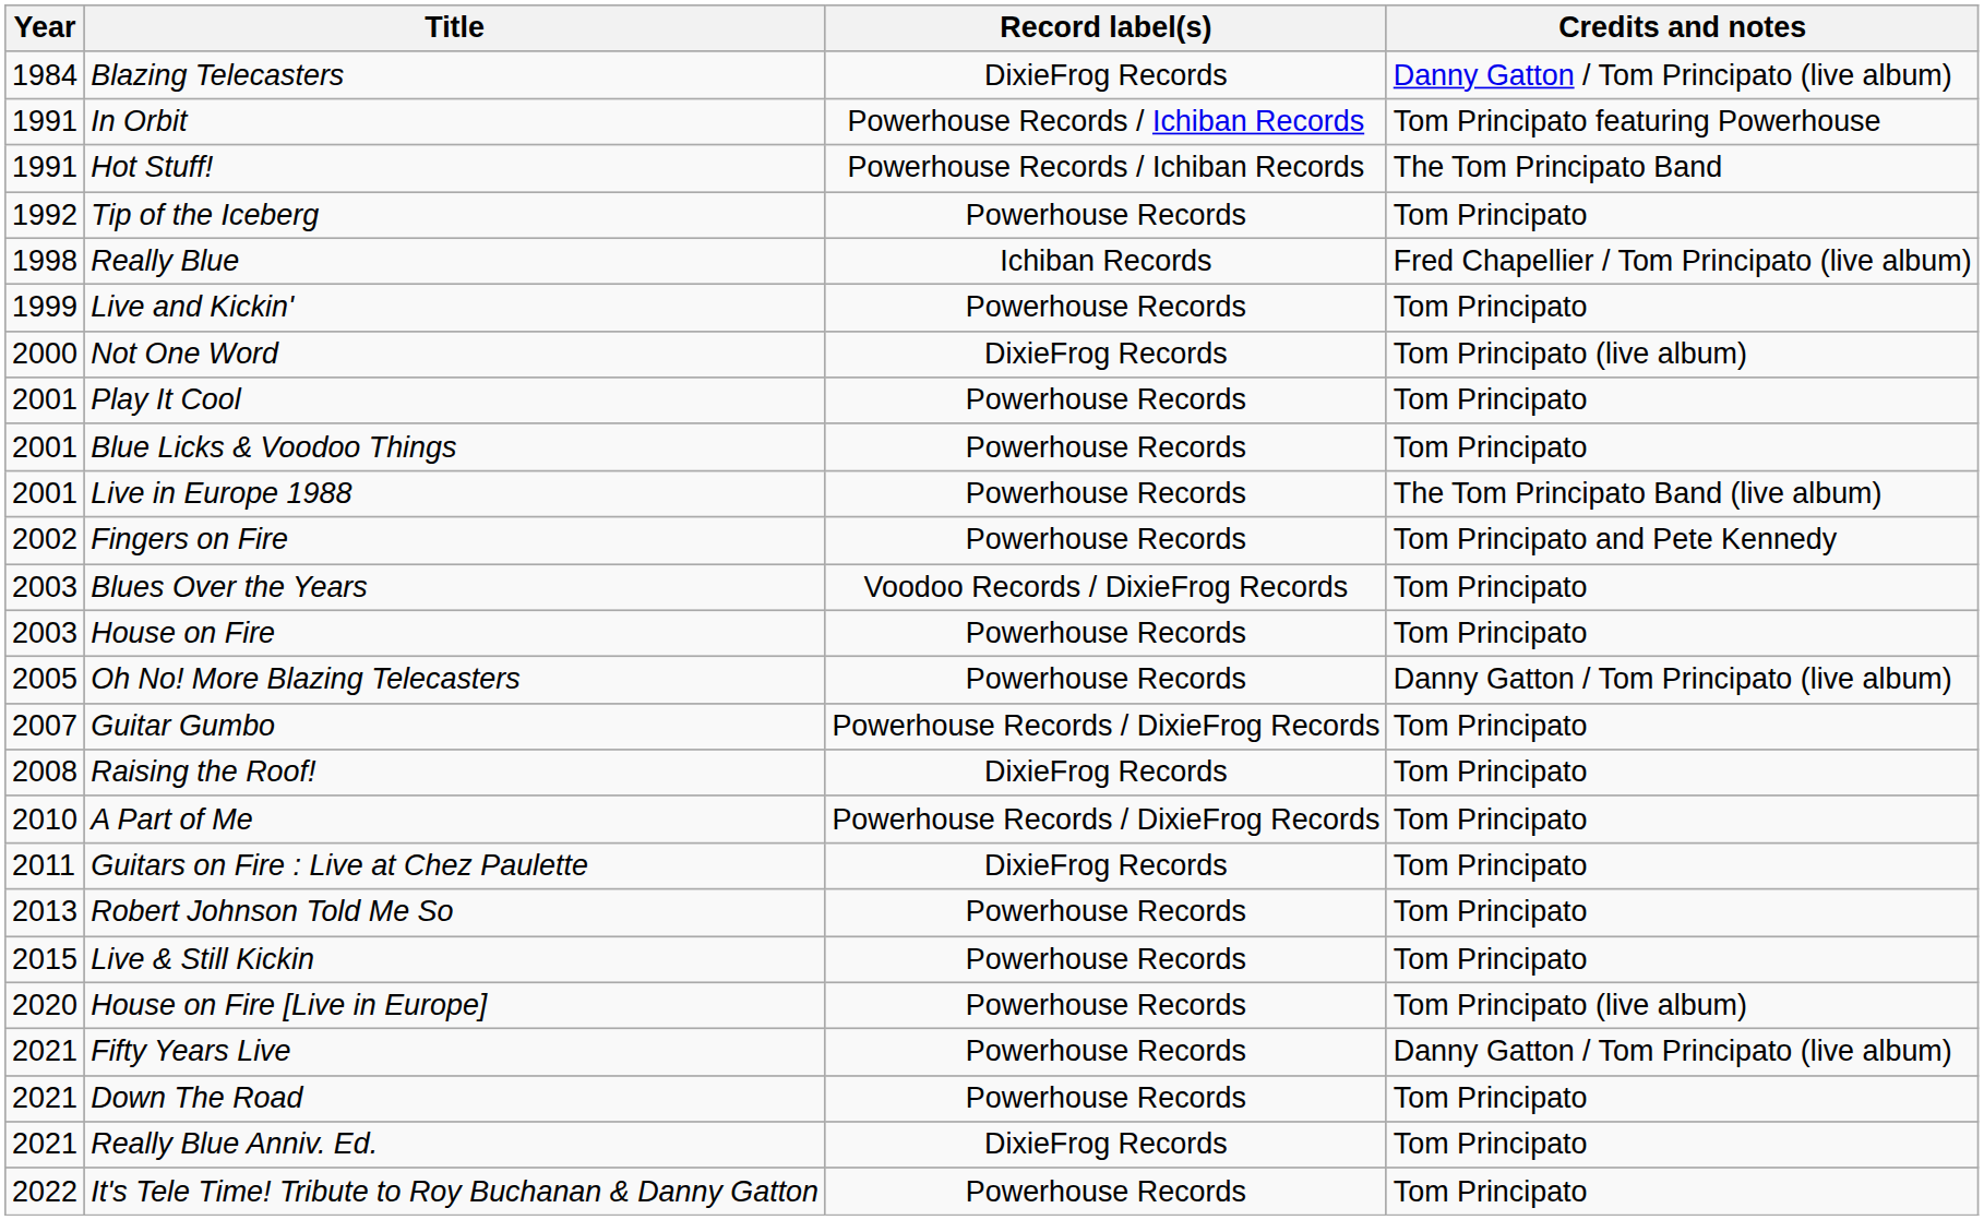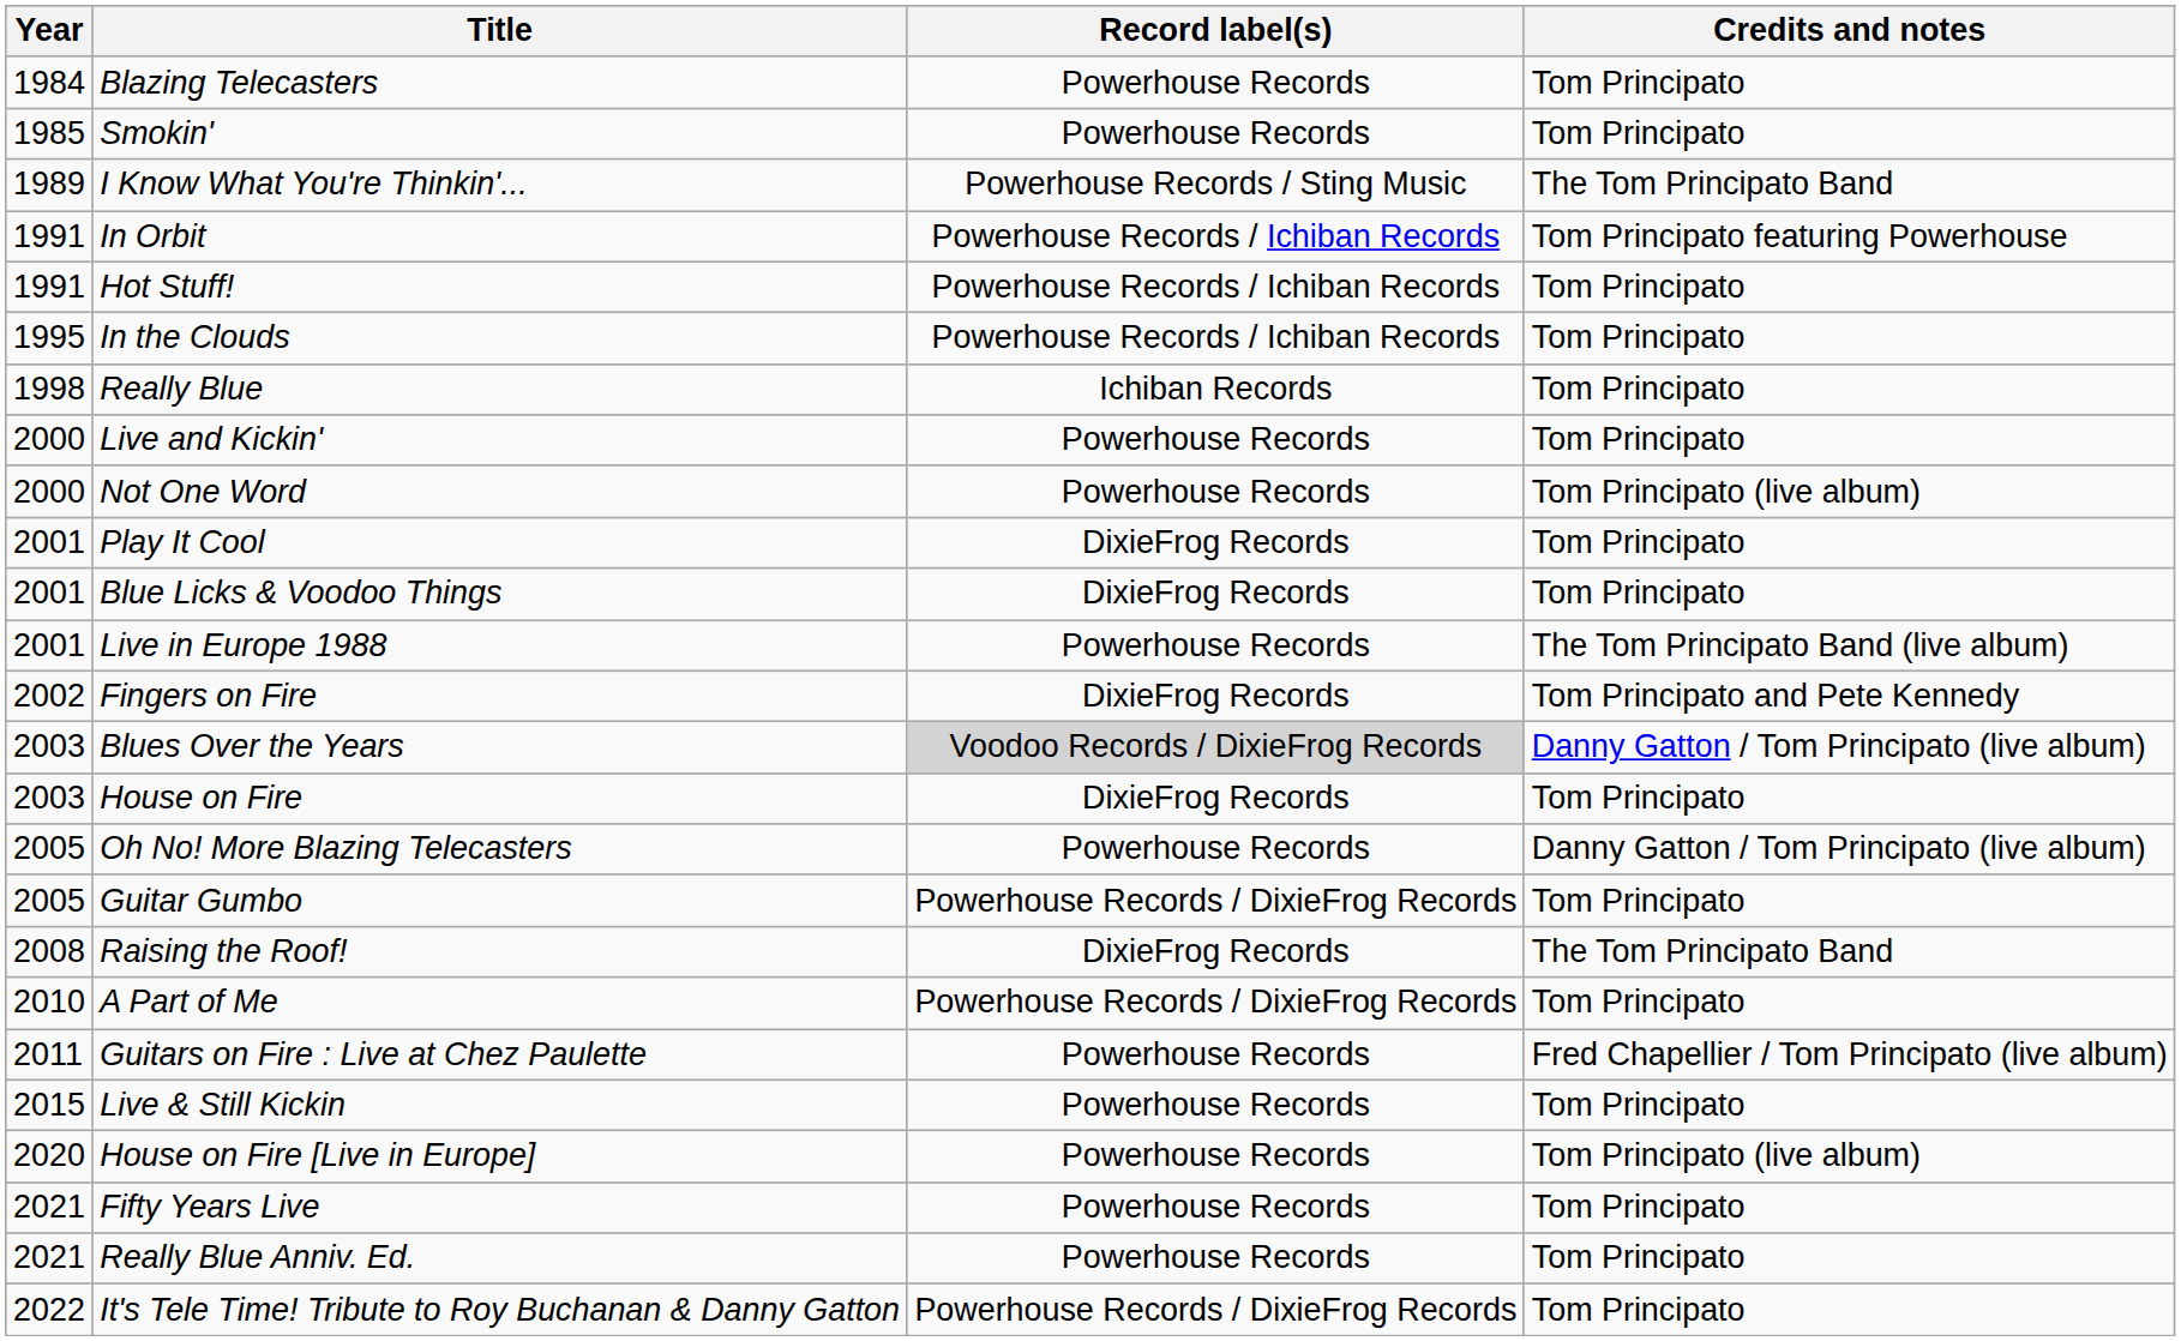Blazing Telecasters | Record label(s): DixieFrog Records -> Powerhouse Records
Blazing Telecasters | Credits and notes: Danny Gatton / Tom Principato (live album) -> Tom Principato
+ row: 1985 | Smokin' | Powerhouse Records | Tom Principato
+ row: 1989 | I Know What You're Thinkin'... | Powerhouse Records / Sting Music | The Tom Principato Band
Hot Stuff! | Credits and notes: The Tom Principato Band -> Tom Principato
- row: 1992 | Tip of the Iceberg | Powerhouse Records | Tom Principato
+ row: 1995 | In the Clouds | Powerhouse Records / Ichiban Records | Tom Principato
Really Blue | Credits and notes: Fred Chapellier / Tom Principato (live album) -> Tom Principato
Live and Kickin' | Year: 1999 -> 2000
Not One Word | Record label(s): DixieFrog Records -> Powerhouse Records
Play It Cool | Record label(s): Powerhouse Records -> DixieFrog Records
Blue Licks & Voodoo Things | Record label(s): Powerhouse Records -> DixieFrog Records
Fingers on Fire | Record label(s): Powerhouse Records -> DixieFrog Records
Blues Over the Years | Record label(s): no background -> lightgrey background
Blues Over the Years | Credits and notes: Tom Principato -> Danny Gatton / Tom Principato (live album)
House on Fire | Record label(s): Powerhouse Records -> DixieFrog Records
Guitar Gumbo | Year: 2007 -> 2005
Raising the Roof! | Credits and notes: Tom Principato -> The Tom Principato Band
Guitars on Fire : Live at Chez Paulette | Record label(s): DixieFrog Records -> Powerhouse Records
Guitars on Fire : Live at Chez Paulette | Credits and notes: Tom Principato -> Fred Chapellier / Tom Principato (live album)
- row: 2013 | Robert Johnson Told Me So | Powerhouse Records | Tom Principato
Fifty Years Live | Credits and notes: Danny Gatton / Tom Principato (live album) -> Tom Principato
- row: 2021 | Down The Road | Powerhouse Records | Tom Principato
Really Blue Anniv. Ed. | Record label(s): DixieFrog Records -> Powerhouse Records
It's Tele Time! Tribute to Roy Buchanan & Danny Gatton | Record label(s): Powerhouse Records -> Powerhouse Records / DixieFrog Records
